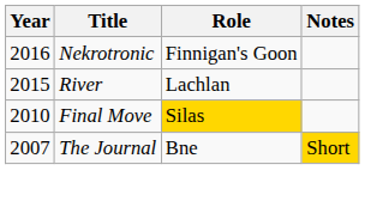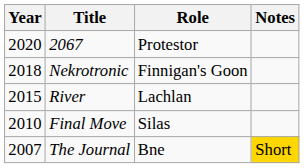+ row: 2020 | 2067 | Protestor
Nekrotronic | Year: 2016 -> 2018
Final Move | Role: gold background -> no background
